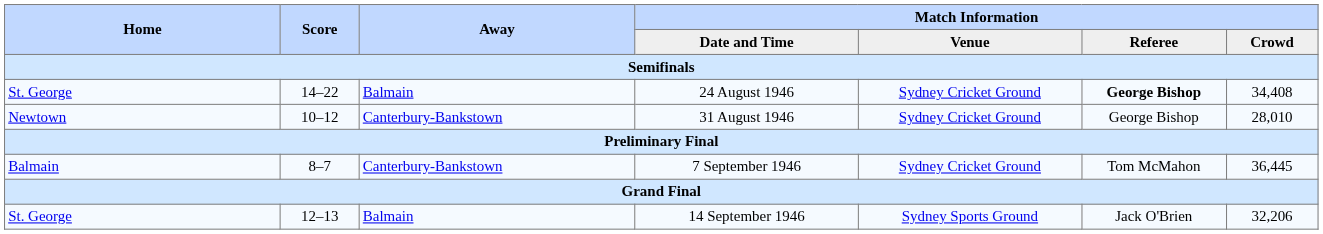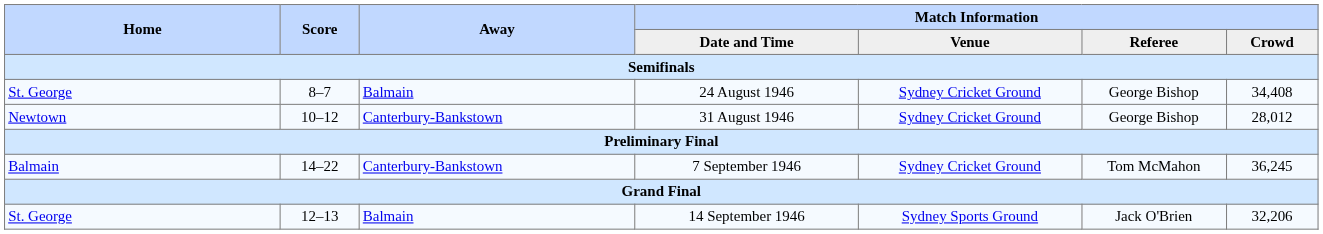24 August 1946 | Score: 14–22 -> 8–7
24 August 1946 | Match Information / Referee: bold -> normal
31 August 1946 | Match Information / Crowd: 28,010 -> 28,012
7 September 1946 | Score: 8–7 -> 14–22
7 September 1946 | Match Information / Crowd: 36,445 -> 36,245
